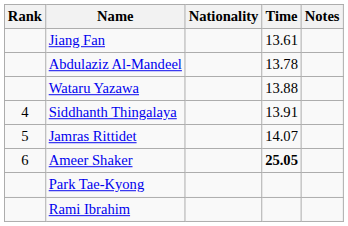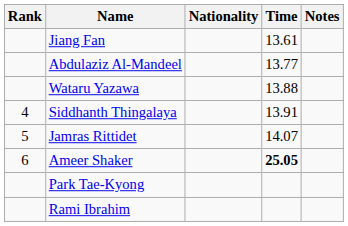Abdulaziz Al-Mandeel | Time: 13.78 -> 13.77
